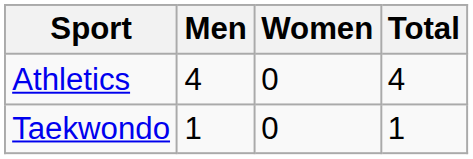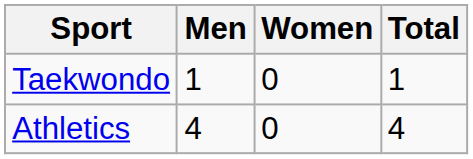rows swapped: Athletics <-> Taekwondo
